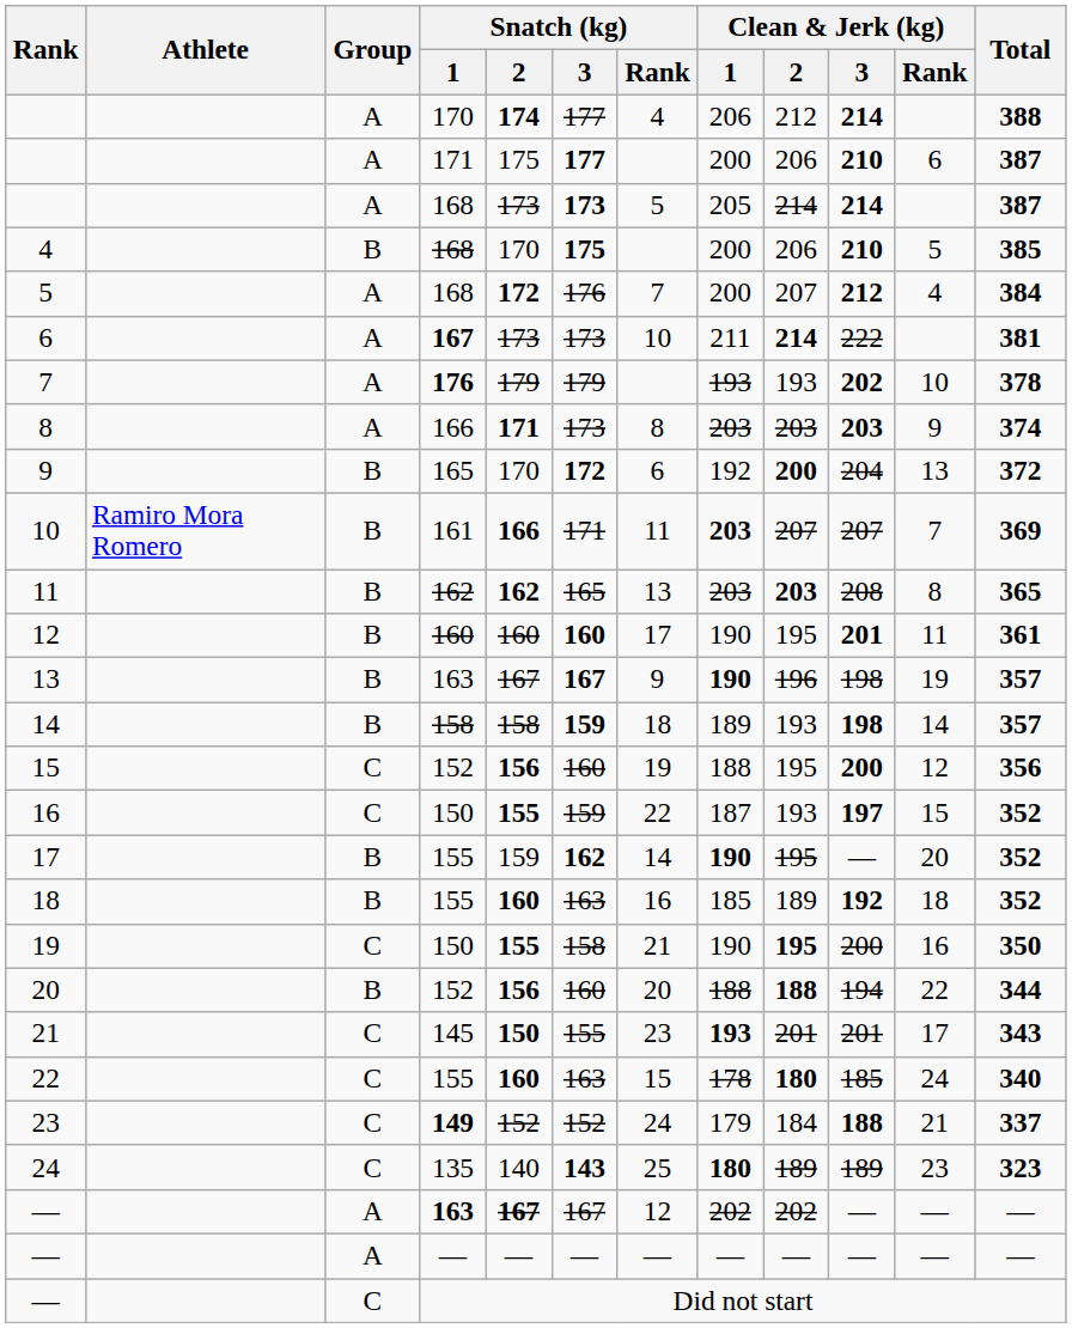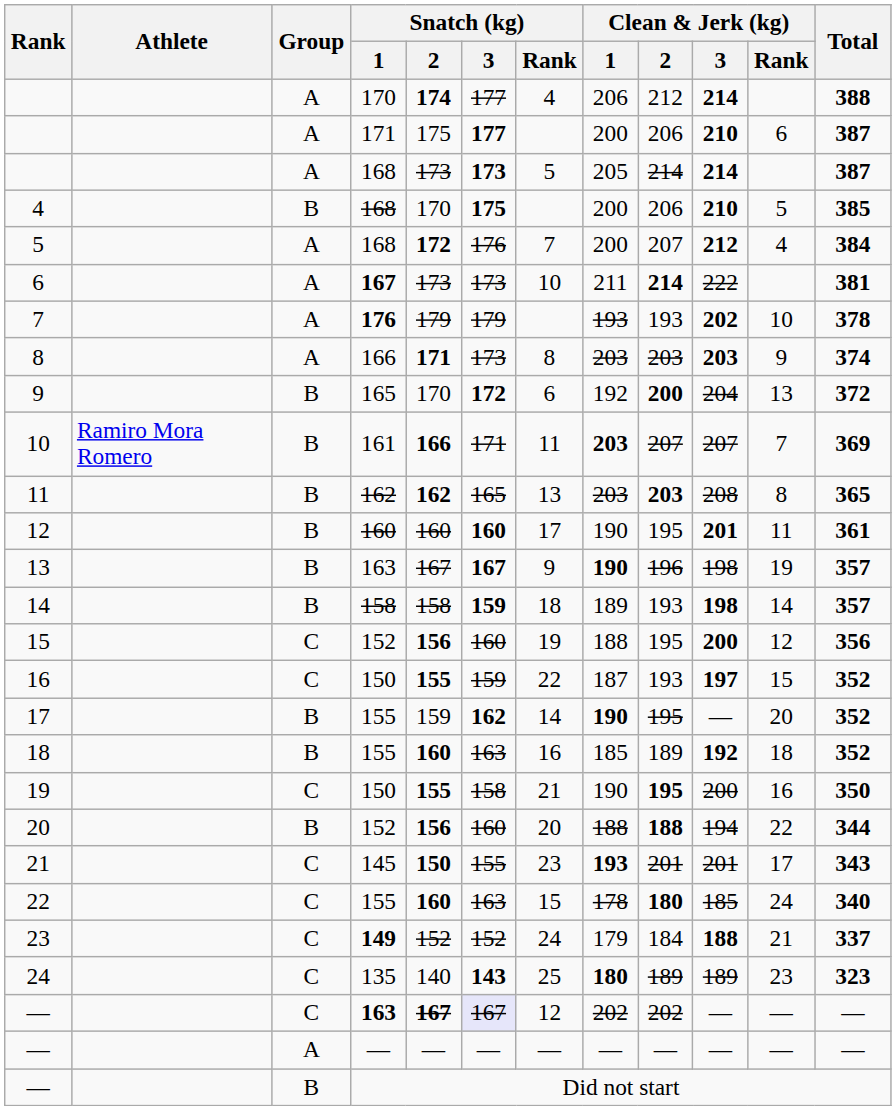— / 163 | Group: A -> C
— / 163 | Snatch (kg) / 3: no background -> lavender background
— / Did not start | Group: C -> B
